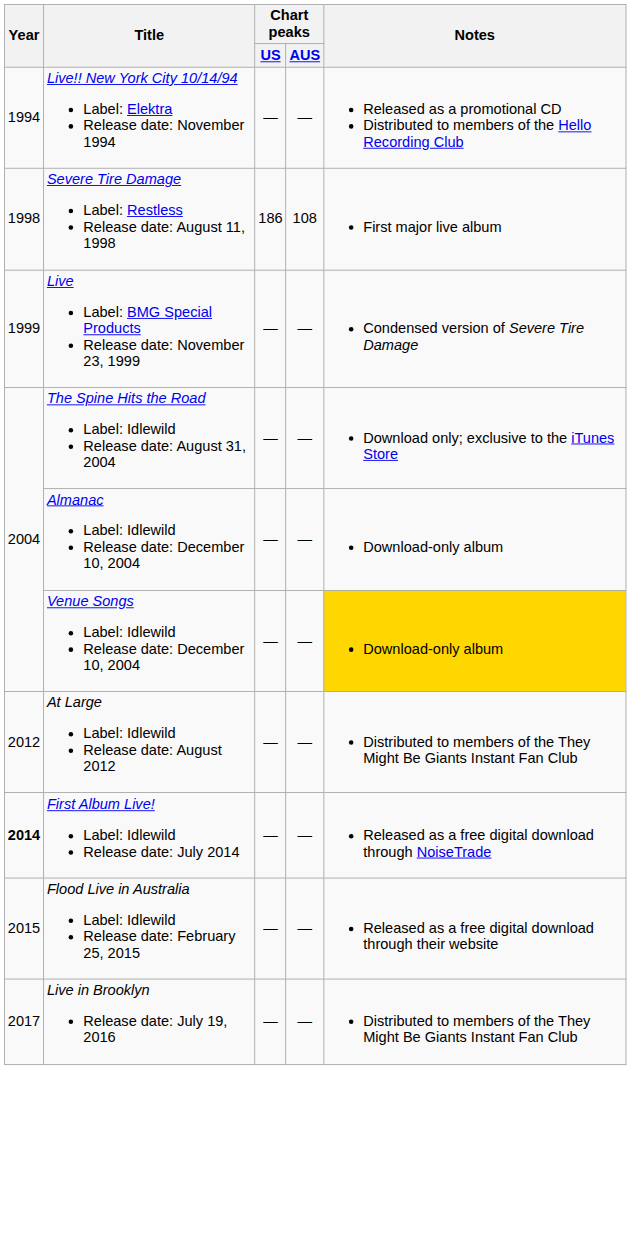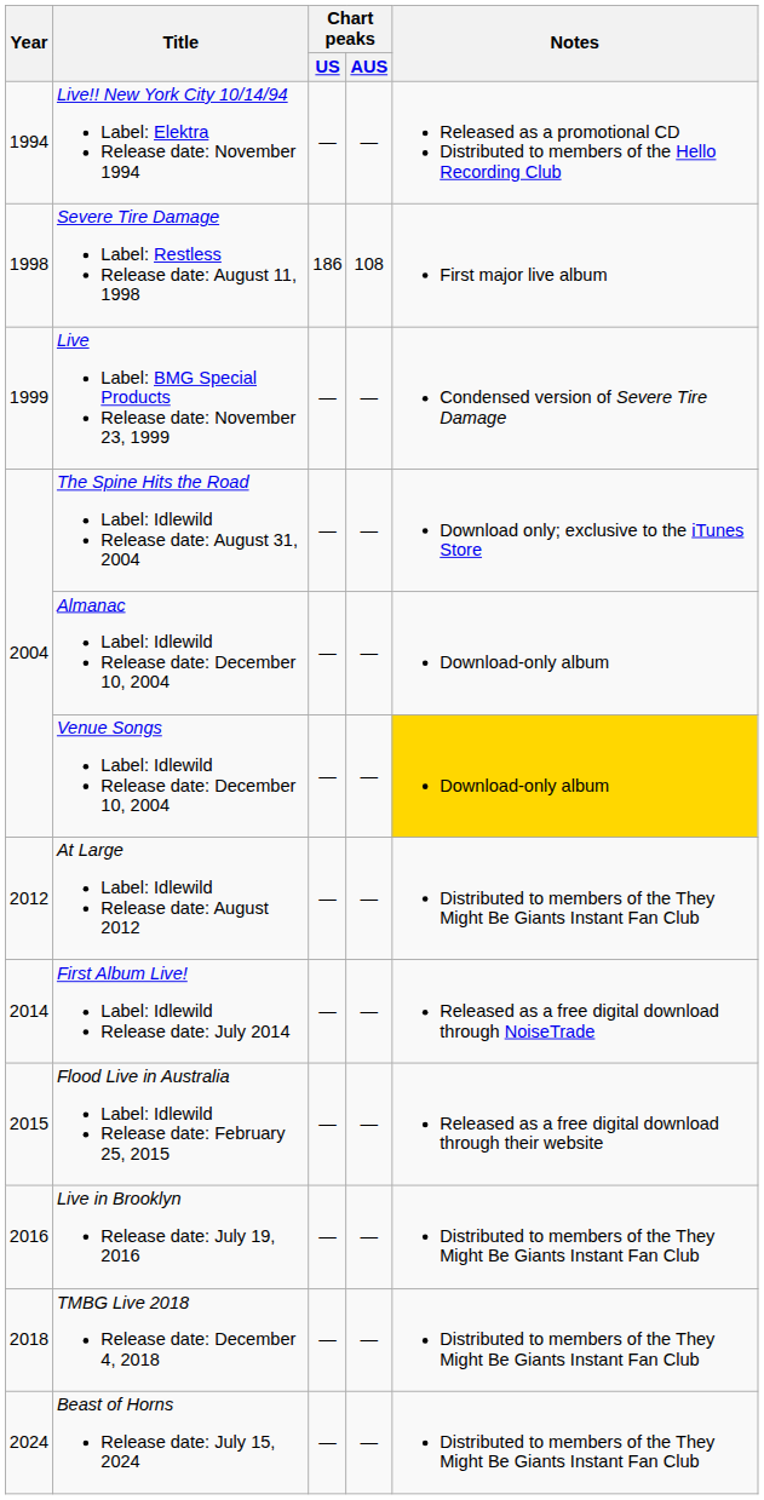First Album Live! Label: Idlewild Release date: July 2014 | Year: bold -> normal
Live in Brooklyn Release date: July 19, 2016 | Year: 2017 -> 2016
+ row: 2018 | TMBG Live 2018 Release date: December 4, 2018 | — | — | Distributed to members of the They Might Be Giants Instant Fan Club
+ row: 2024 | Beast of Horns Release date: July 15, 2024 | — | — | Distributed to members of the They Might Be Giants Instant Fan Club
